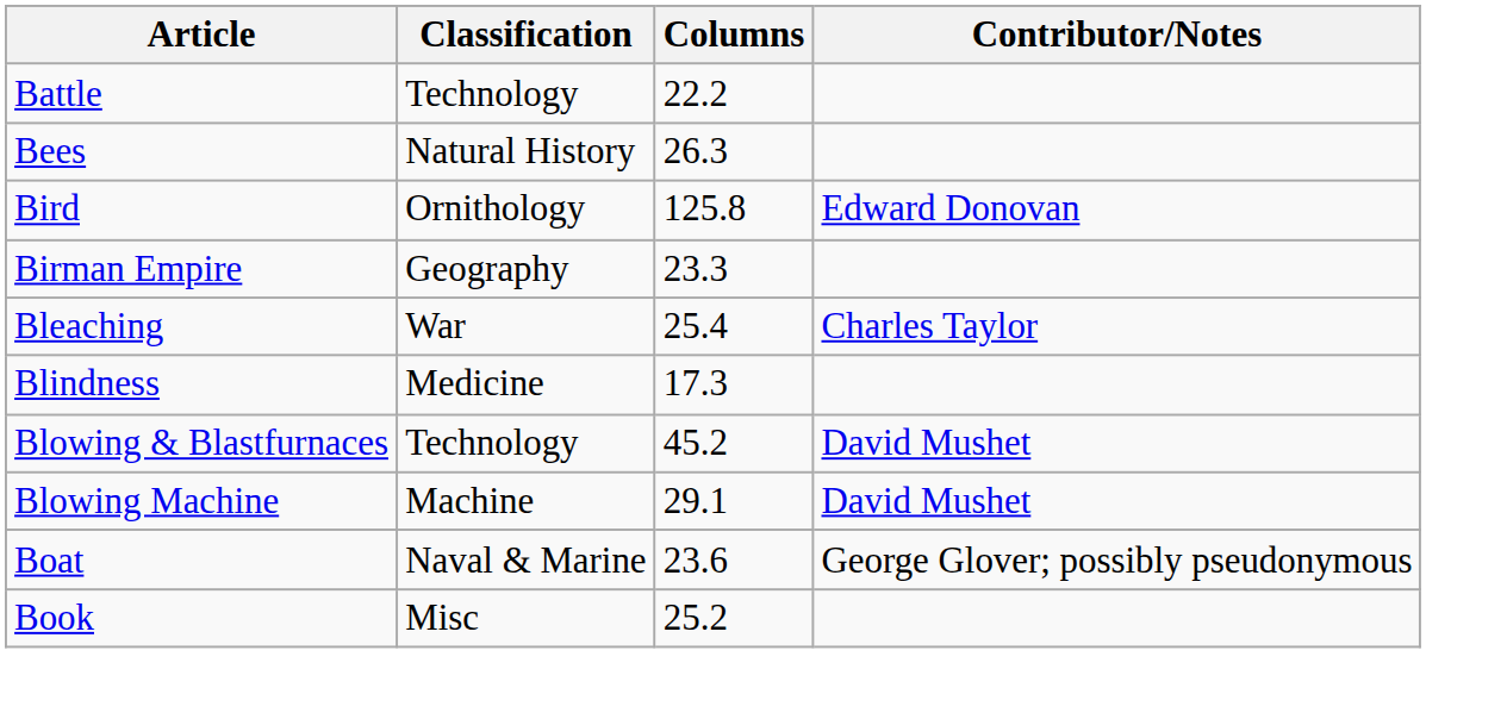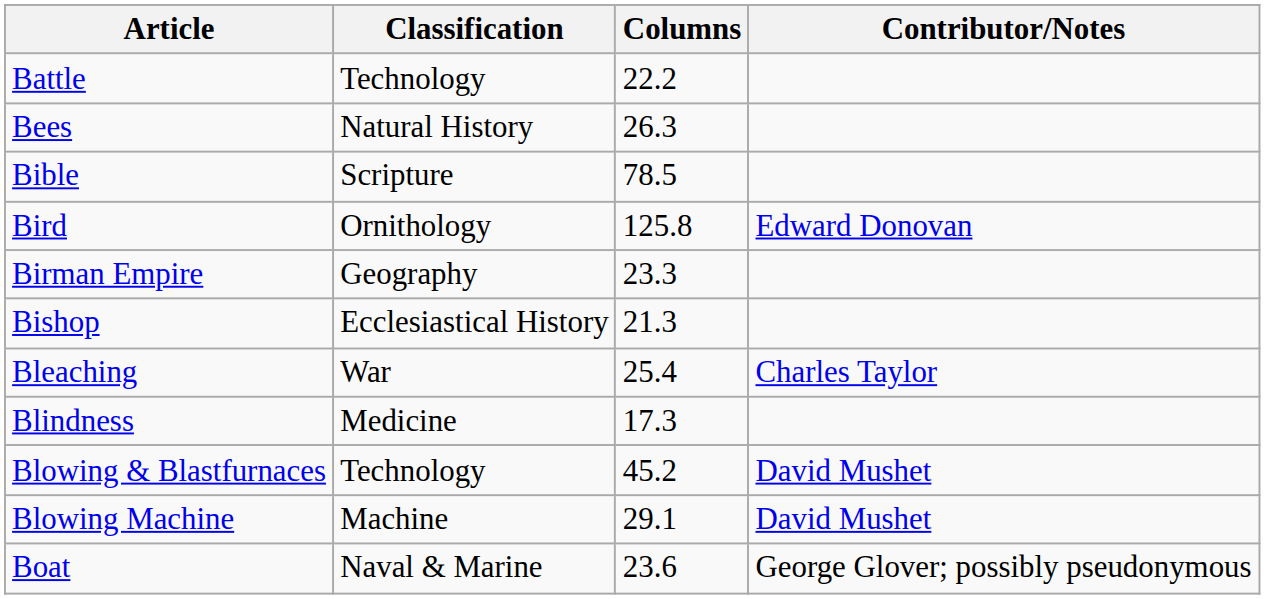+ row: Bible | Scripture | 78.5
+ row: Bishop | Ecclesiastical History | 21.3
- row: Book | Misc | 25.2
